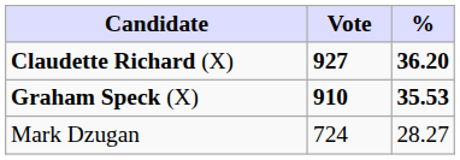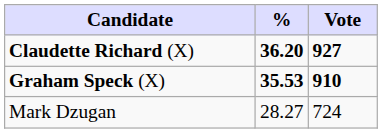columns swapped: Vote <-> %
